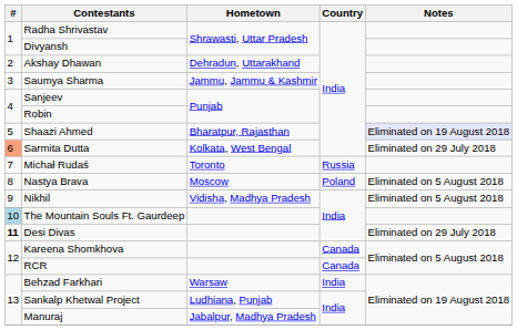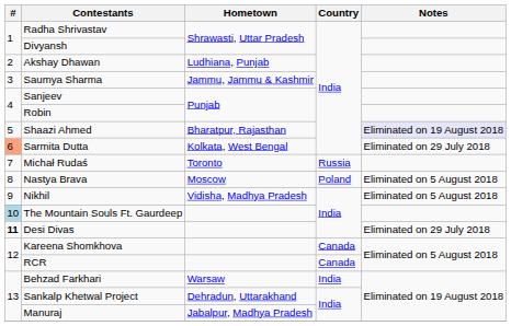Akshay Dhawan | Hometown: Dehradun, Uttarakhand -> Ludhiana, Punjab
Sankalp Khetwal Project | Hometown: Ludhiana, Punjab -> Dehradun, Uttarakhand
